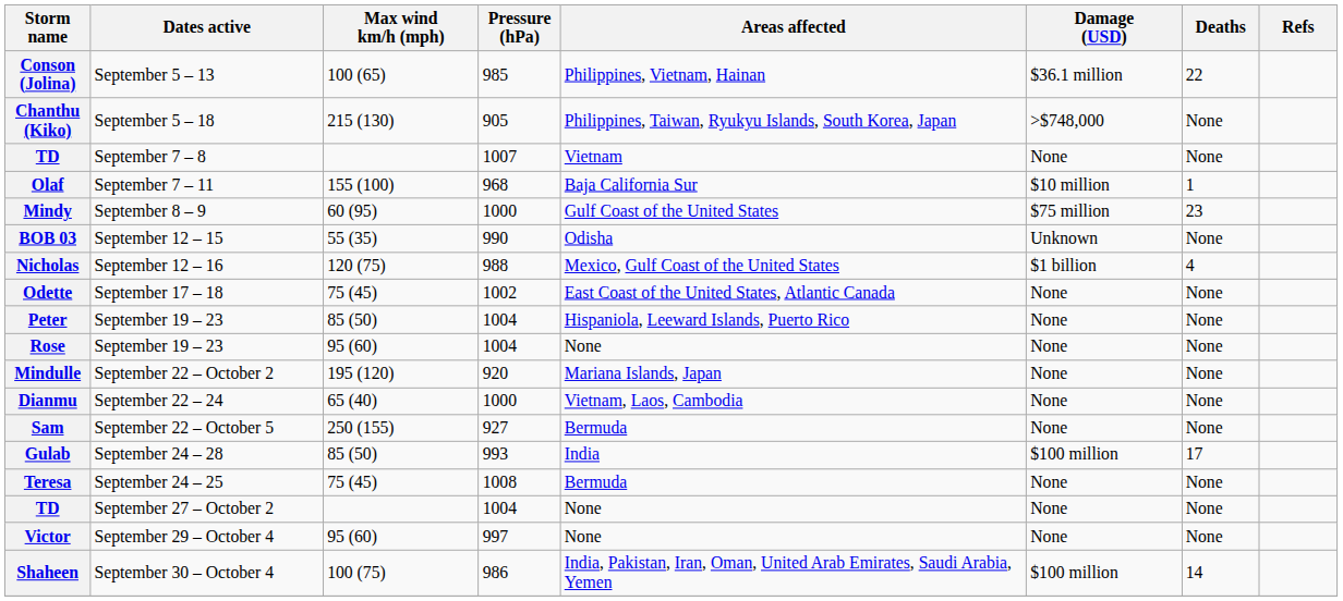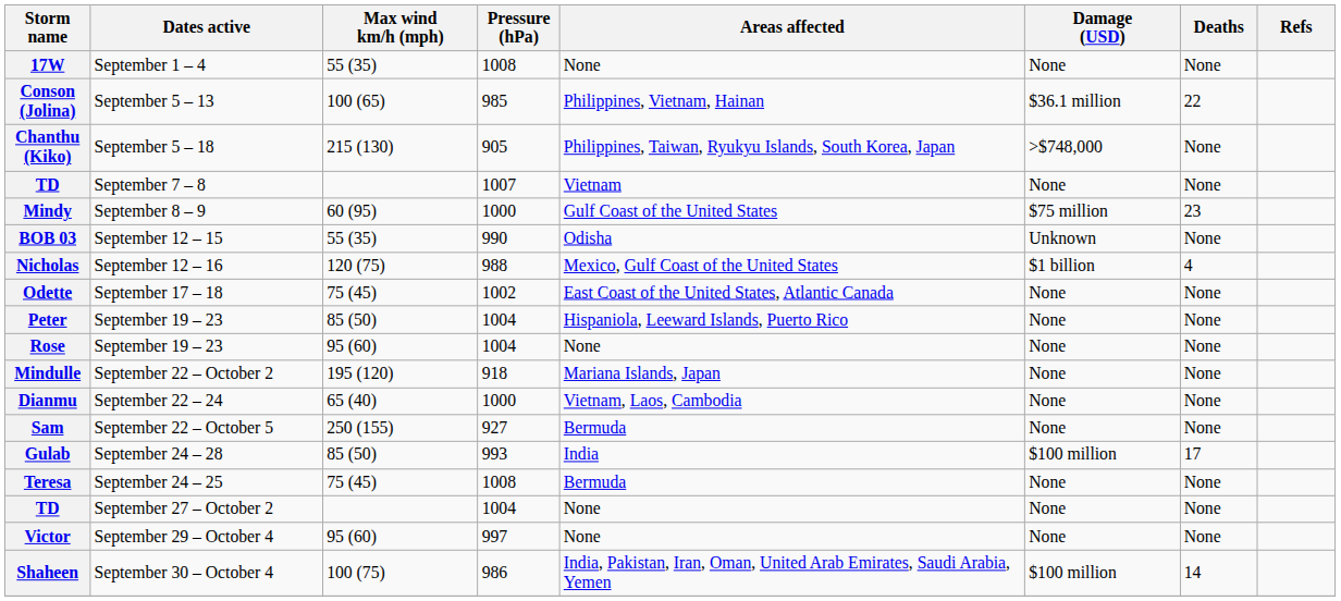+ row: 17W | September 1 – 4 | 55 (35) | 1008 | None | None | None
- row: Olaf | September 7 – 11 | 155 (100) | 968 | Baja California Sur | $10 million | 1
Mindulle | Pressure (hPa): 920 -> 918
